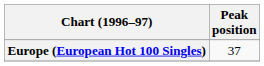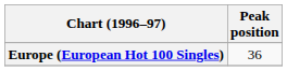Europe (European Hot 100 Singles) | Peak position: 37 -> 36
